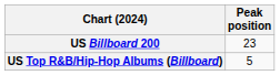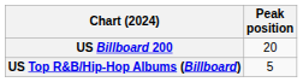US Billboard 200 | Peak position: 23 -> 20
